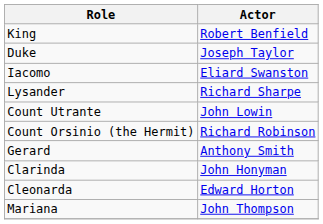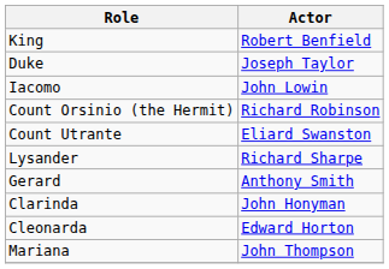Iacomo | Actor: Eliard Swanston -> John Lowin
rows swapped: Lysander <-> Count Orsinio (the Hermit)
Count Utrante | Actor: John Lowin -> Eliard Swanston
